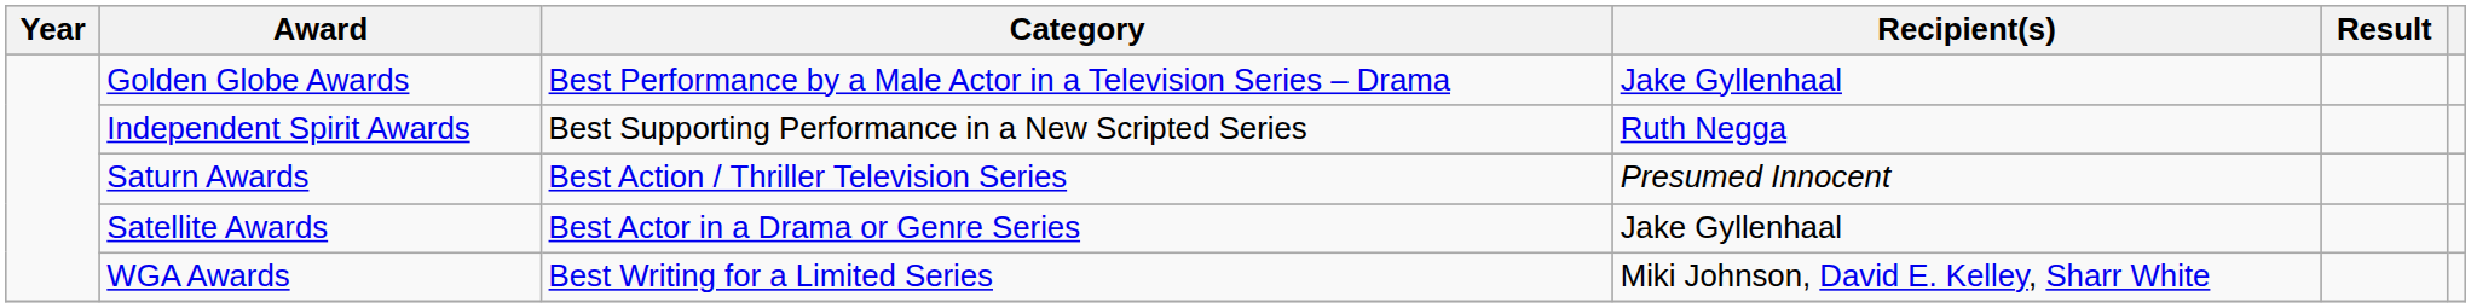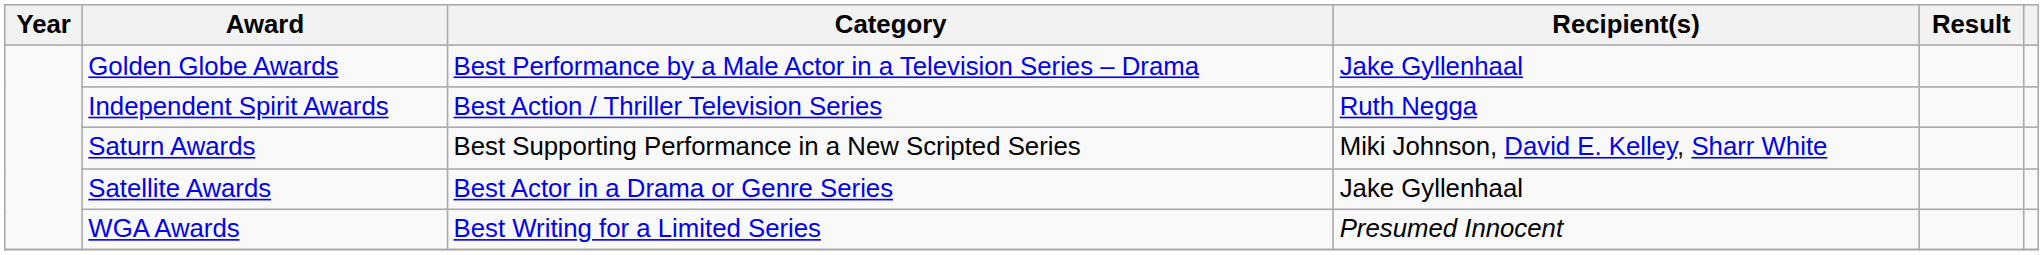Independent Spirit Awards | Category: Best Supporting Performance in a New Scripted Series -> Best Action / Thriller Television Series
Saturn Awards | Category: Best Action / Thriller Television Series -> Best Supporting Performance in a New Scripted Series
Saturn Awards | Recipient(s): Presumed Innocent -> Miki Johnson, David E. Kelley, Sharr White
WGA Awards | Recipient(s): Miki Johnson, David E. Kelley, Sharr White -> Presumed Innocent
